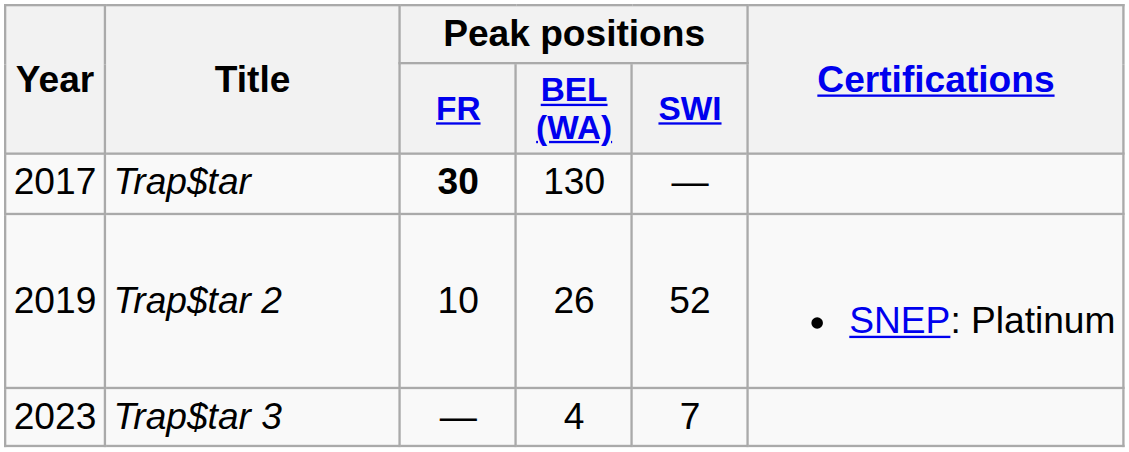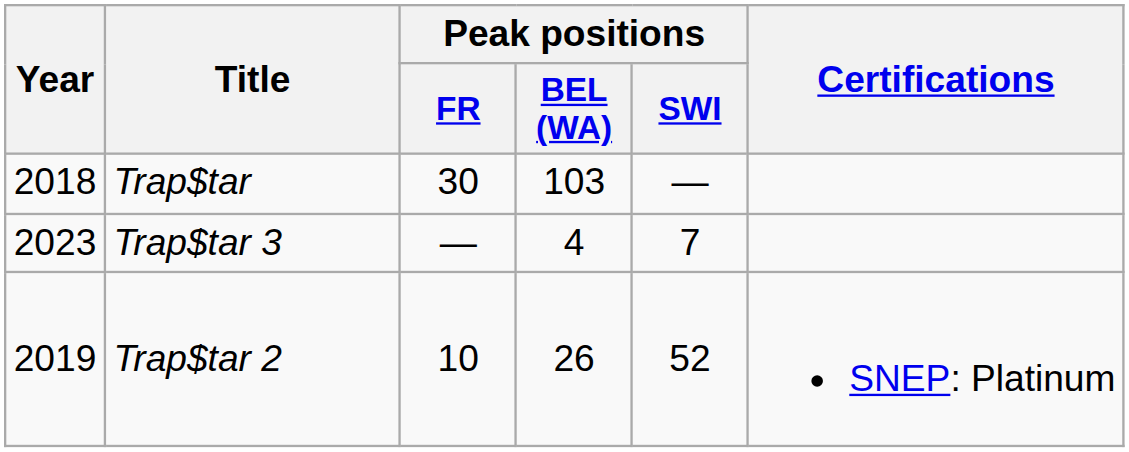Trap$tar | Year: 2017 -> 2018
Trap$tar | Peak positions / FR: bold -> normal
Trap$tar | Peak positions / BEL (WA): 130 -> 103
rows swapped: Trap$tar 2 <-> Trap$tar 3
